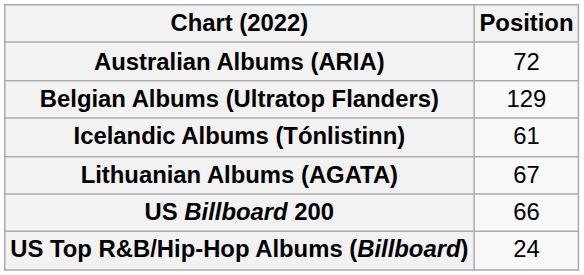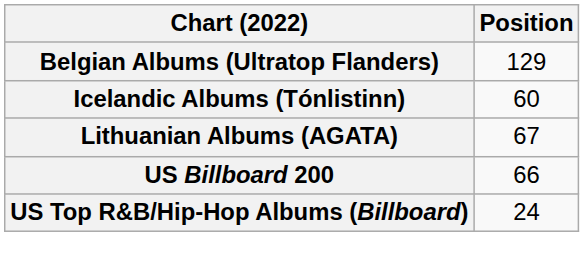- row: Australian Albums (ARIA) | 72
Icelandic Albums (Tónlistinn) | Position: 61 -> 60
